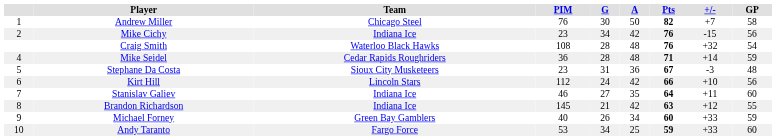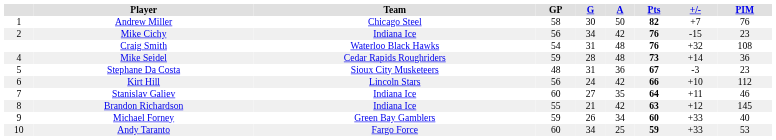columns swapped: GP <-> PIM
Craig Smith | G: 28 -> 31
Mike Seidel | Pts: 71 -> 73
